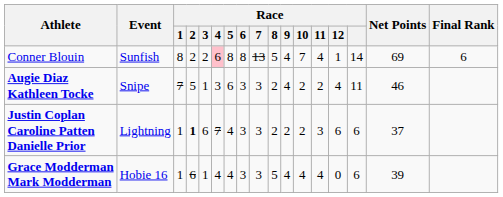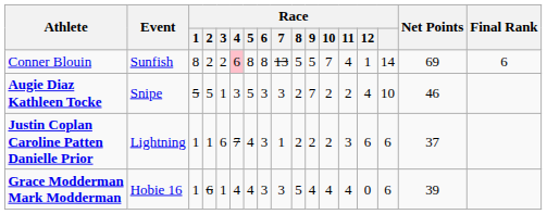Conner Blouin | Race / 9: 4 -> 5
Augie Diaz Kathleen Tocke | Race / 1: 7 -> 5
Augie Diaz Kathleen Tocke | Race / 5: 6 -> 5
Augie Diaz Kathleen Tocke | Race / 9: 4 -> 7
Augie Diaz Kathleen Tocke | Race: 11 -> 10
Justin Coplan Caroline Patten Danielle Prior | Race / 2: bold -> normal
Justin Coplan Caroline Patten Danielle Prior | Race / 7: 3 -> 1
